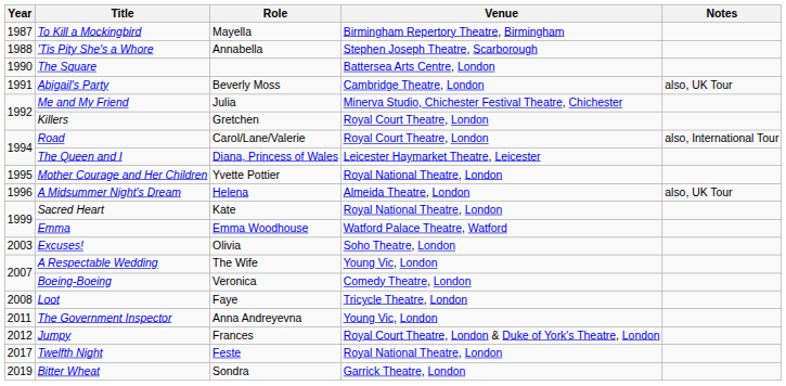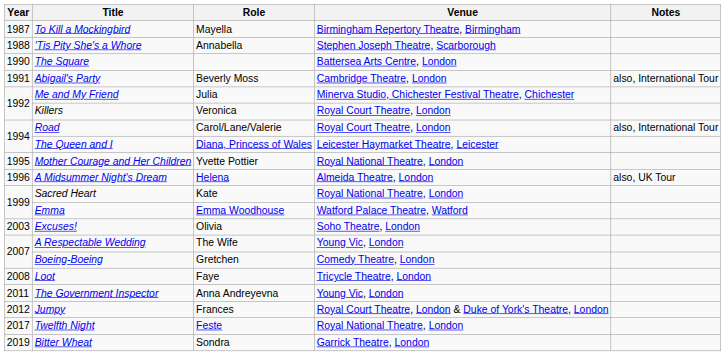Abigail's Party | Notes: also, UK Tour -> also, International Tour
Killers | Role: Gretchen -> Veronica
Boeing-Boeing | Role: Veronica -> Gretchen
